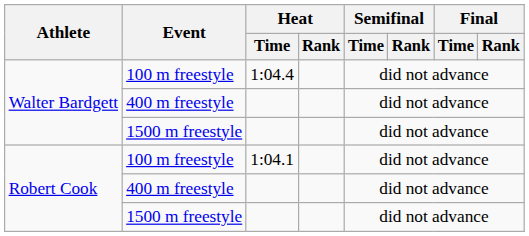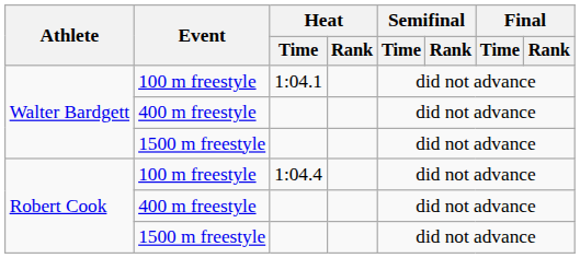Walter Bardgett / 100 m freestyle | Heat / Time: 1:04.4 -> 1:04.1
Robert Cook / 100 m freestyle | Heat / Time: 1:04.1 -> 1:04.4
